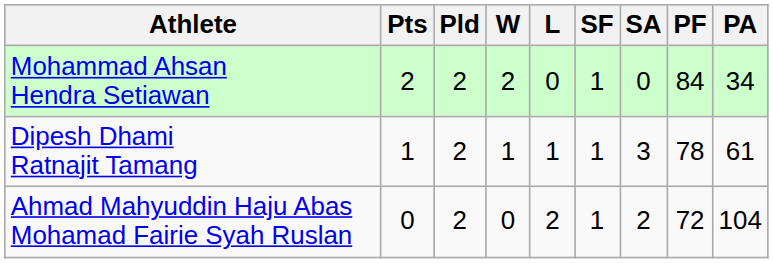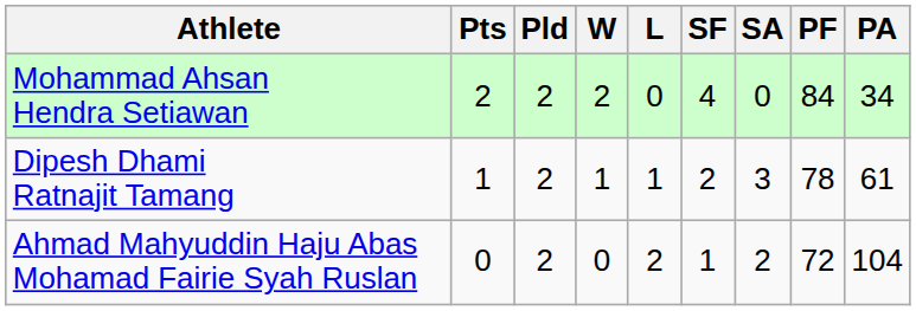Mohammad Ahsan Hendra Setiawan | SF: 1 -> 4
Dipesh Dhami Ratnajit Tamang | SF: 1 -> 2
